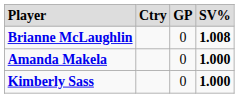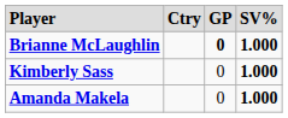Brianne McLaughlin | column 3: normal -> bold
Brianne McLaughlin | column 4: 1.008 -> 1.000
rows swapped: Amanda Makela <-> Kimberly Sass
